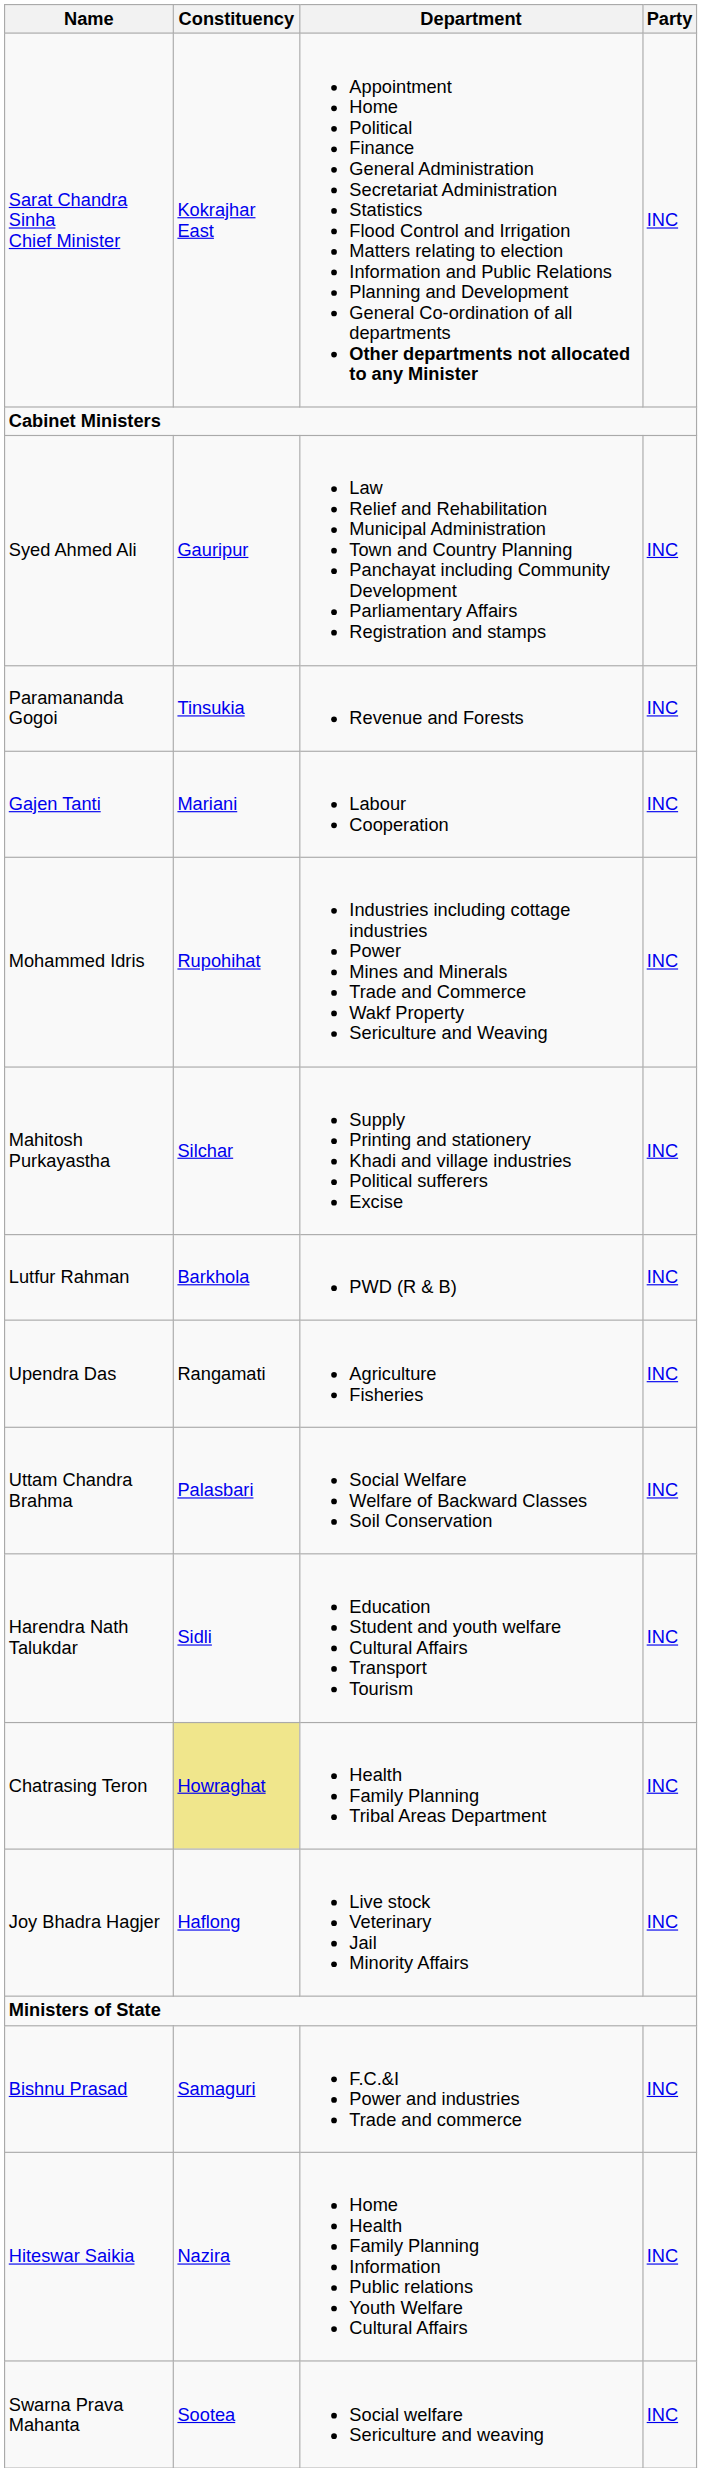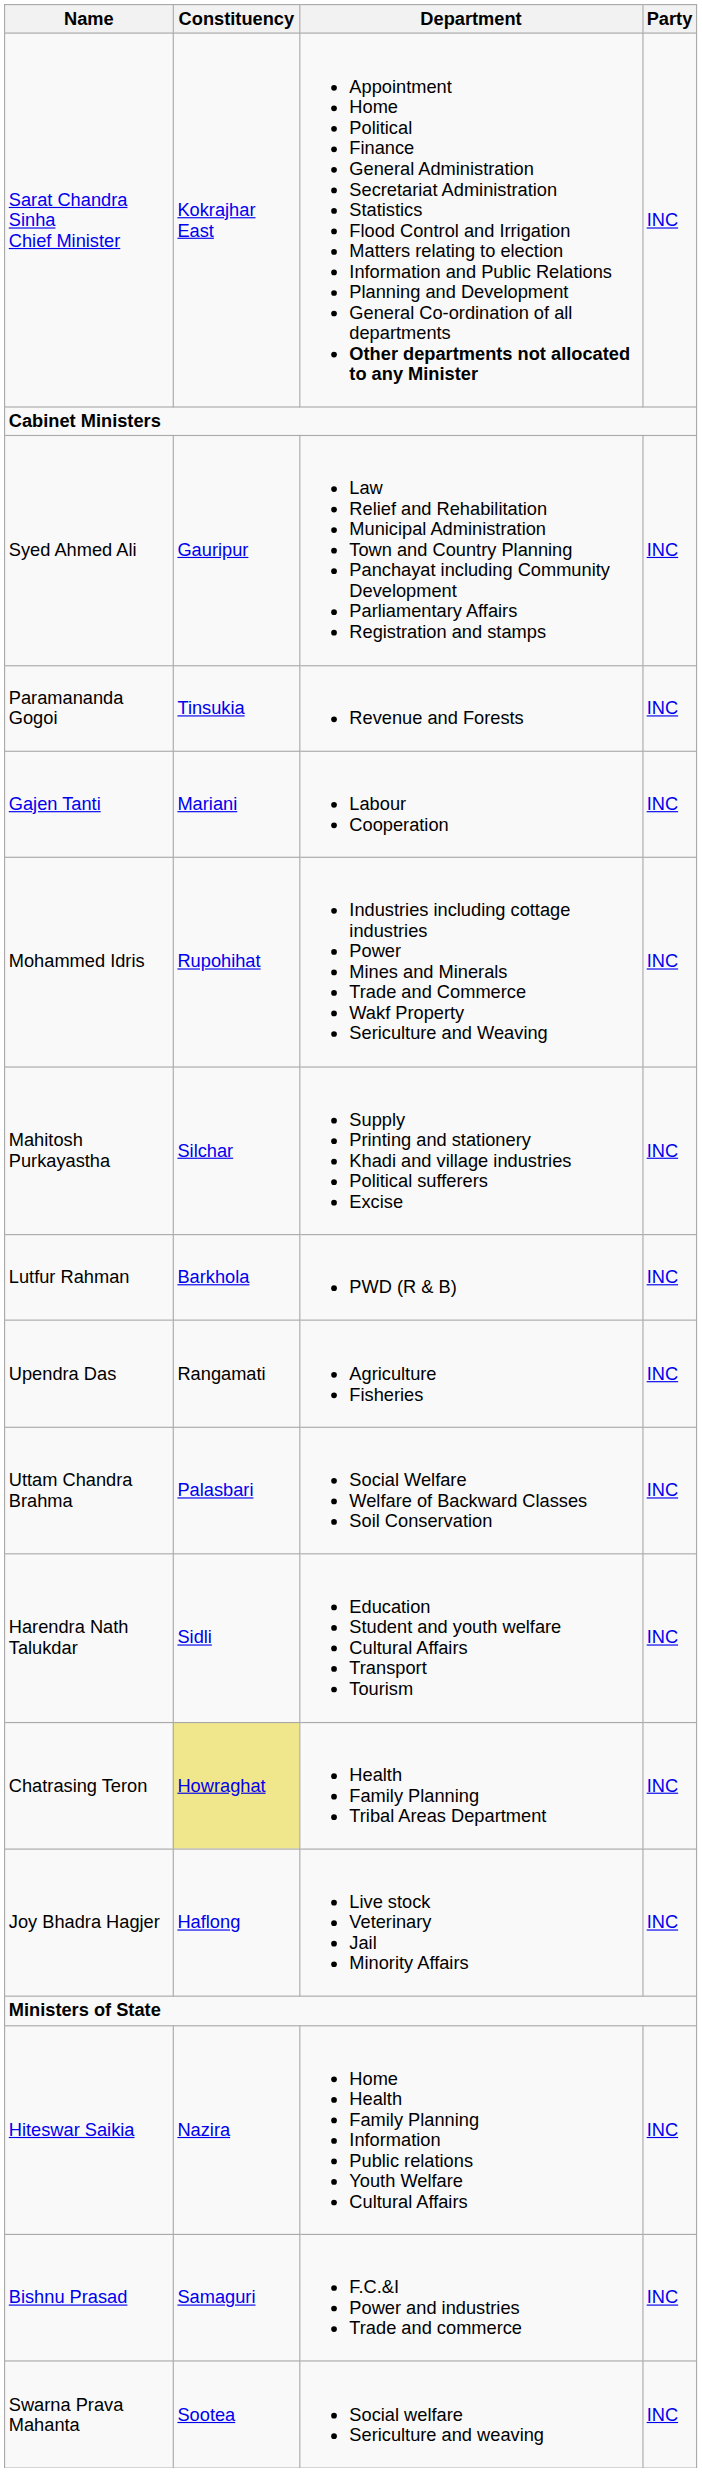rows swapped: Hiteswar Saikia <-> Bishnu Prasad
